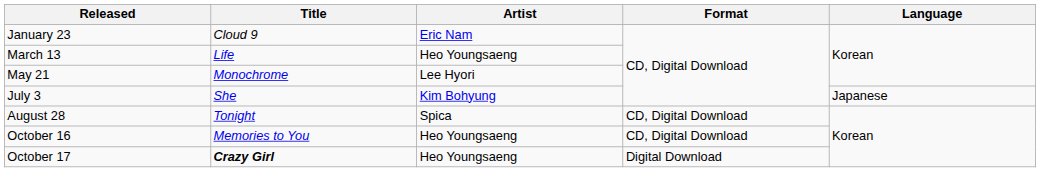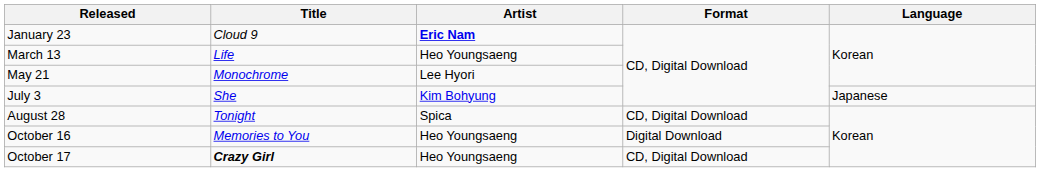January 23 | Artist: normal -> bold
October 16 | Format: CD, Digital Download -> Digital Download
October 17 | Format: Digital Download -> CD, Digital Download
